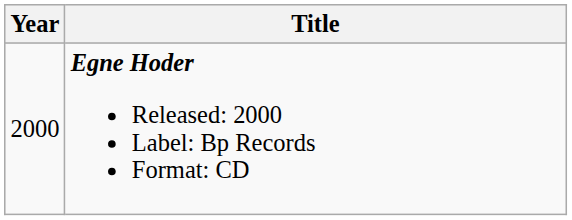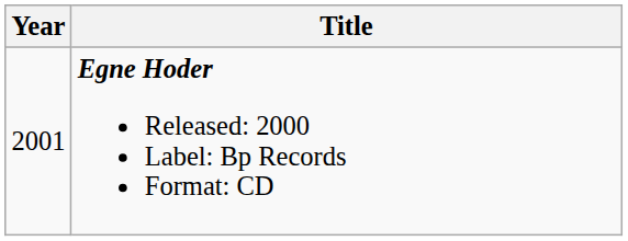Egne Hoder Released: 2000 Label: Bp Records Format: CD | Year: 2000 -> 2001
